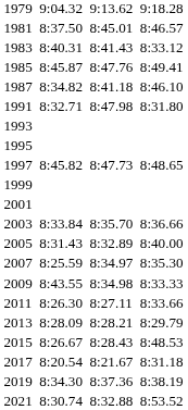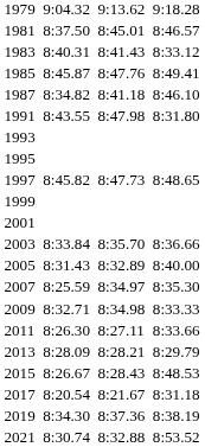1991 | column 3: 8:32.71 -> 8:43.55
2009 | column 3: 8:43.55 -> 8:32.71
